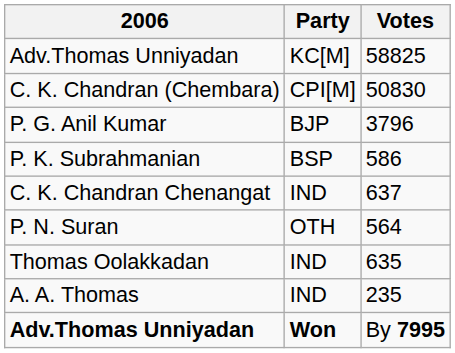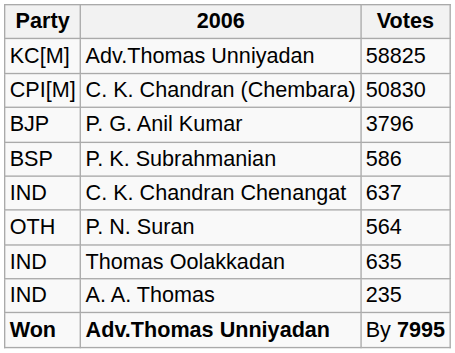columns swapped: Party <-> 2006
